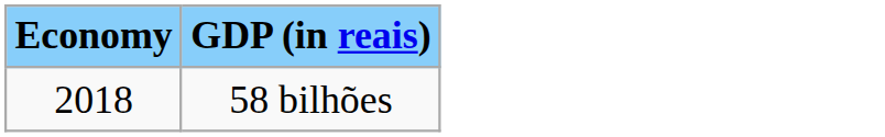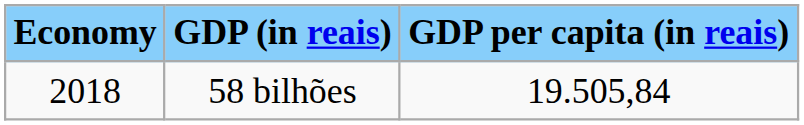+ column: GDP per capita (in reais) | 19.505,84
